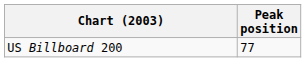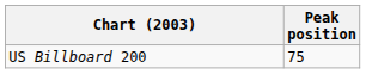US Billboard 200 | Peak position: 77 -> 75
